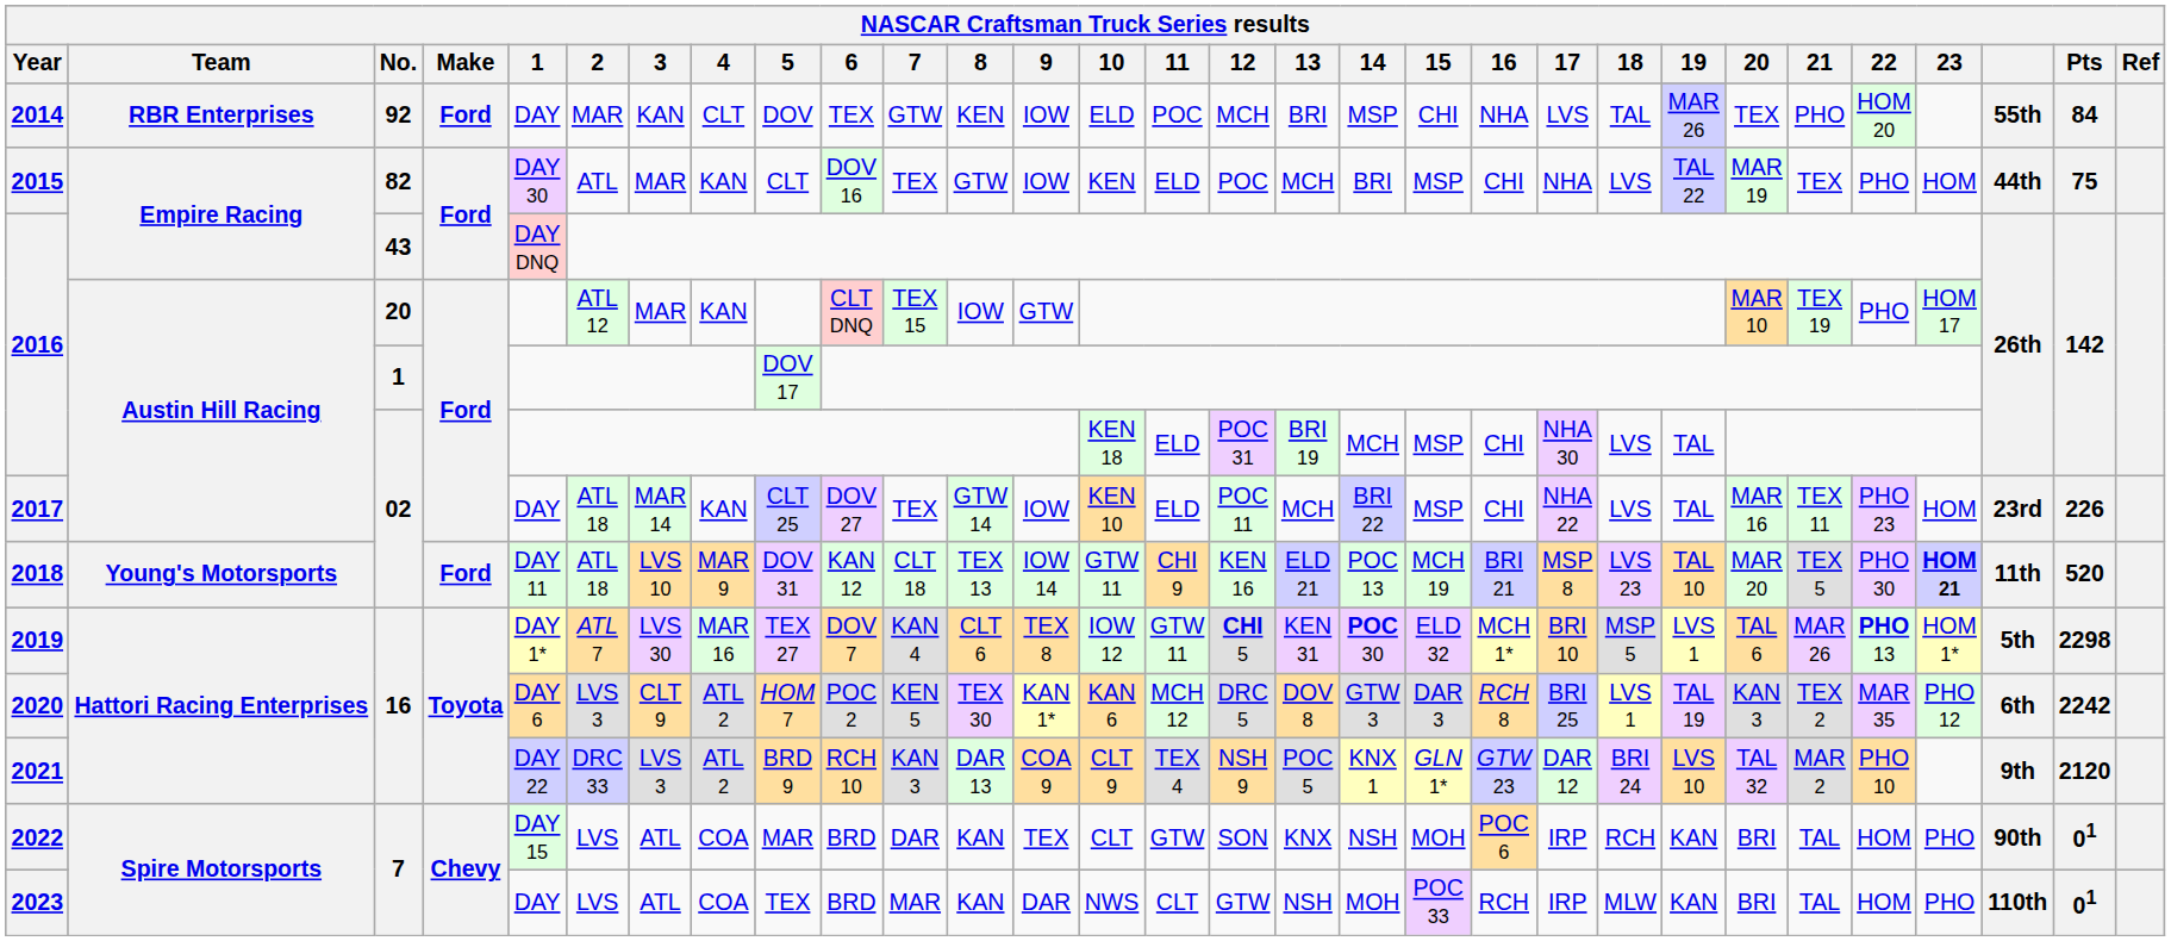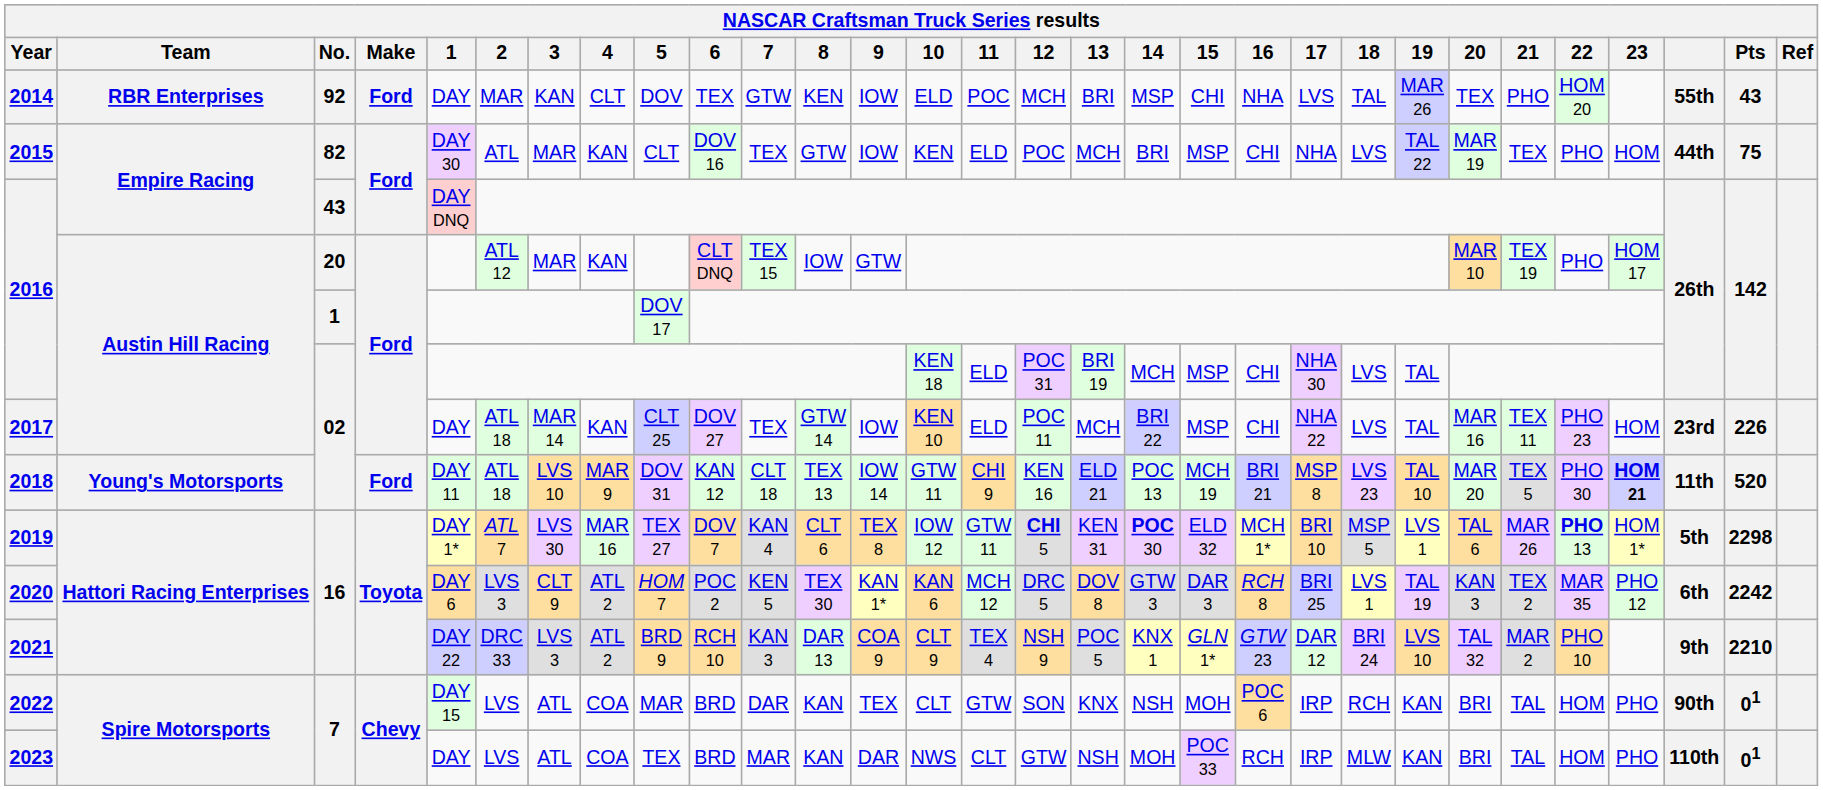2014 | Pts: 84 -> 43
2021 | Pts: 2120 -> 2210
